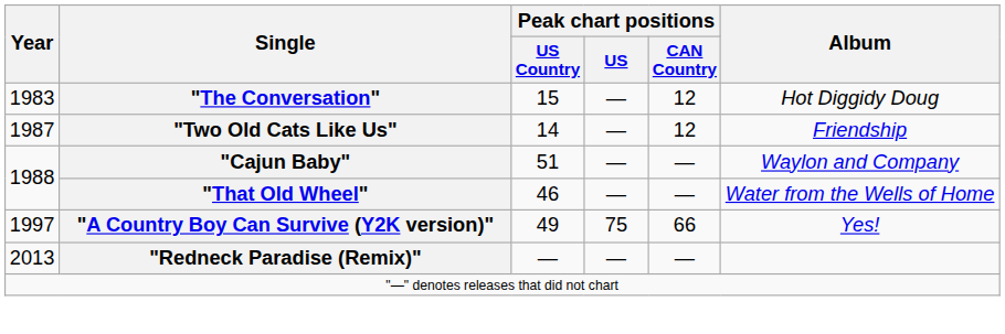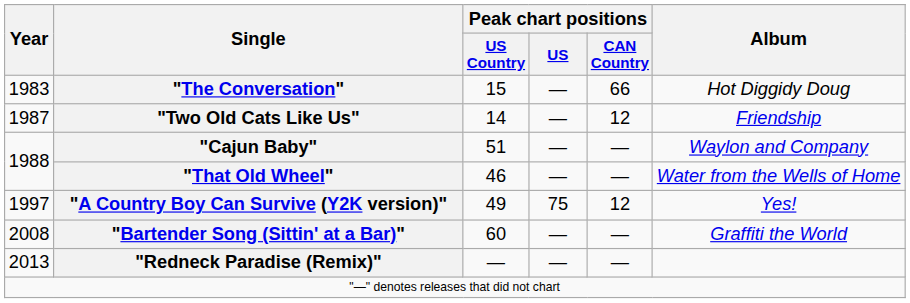"The Conversation" | Peak chart positions / CAN Country: 12 -> 66
"A Country Boy Can Survive (Y2K version)" | Peak chart positions / CAN Country: 66 -> 12
+ row: 2008 | "Bartender Song (Sittin' at a Bar)" | 60 | — | — | Graffiti the World
